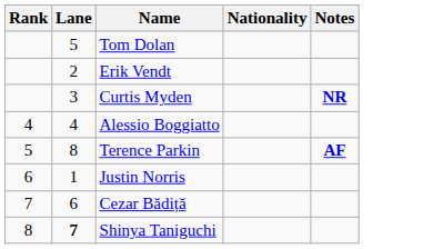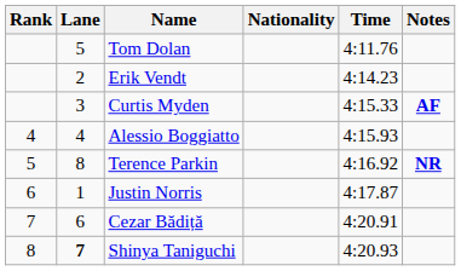+ column: Time | 4:11.76 | 4:14.23 | 4:15.33 | 4:15.93 | 4:16.92 | 4:17.87 | 4:20.91 | 4:20.93
Curtis Myden | Notes: NR -> AF
Terence Parkin | Notes: AF -> NR
